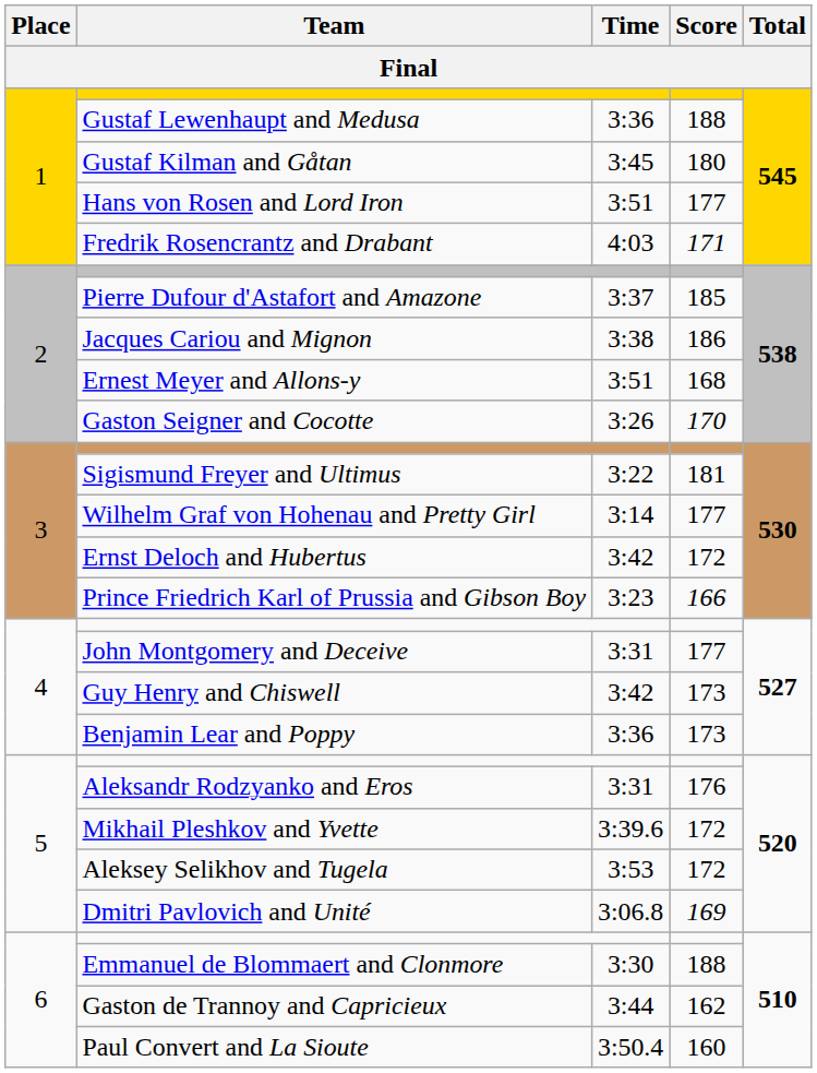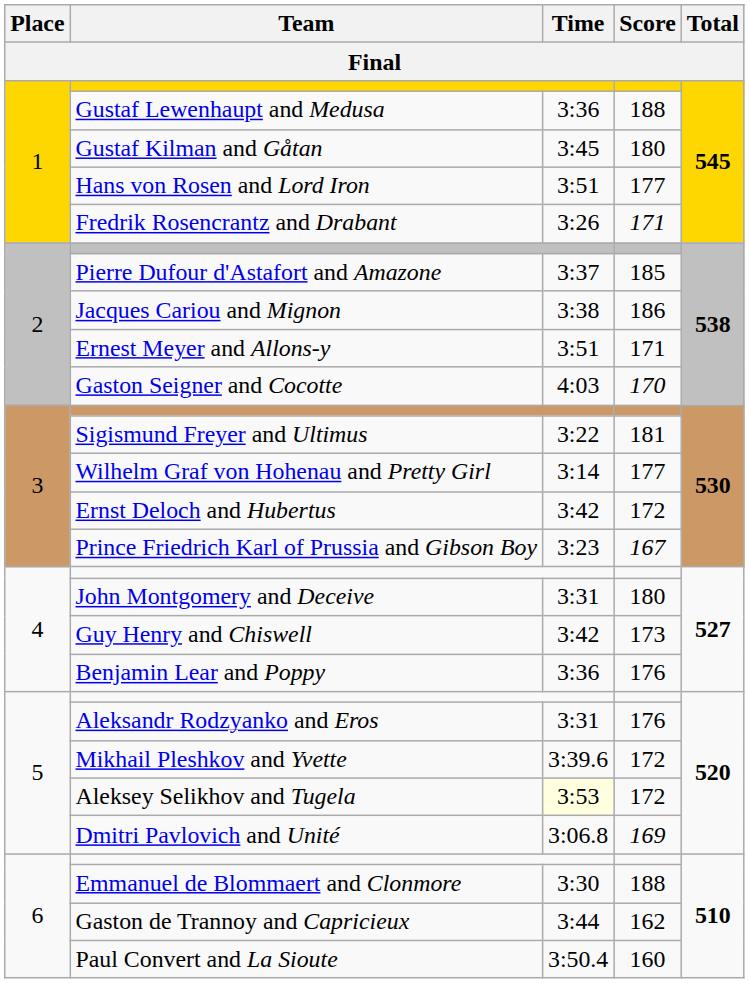Fredrik Rosencrantz and Drabant | Time: 4:03 -> 3:26
Ernest Meyer and Allons-y | Score: 168 -> 171
Gaston Seigner and Cocotte | Time: 3:26 -> 4:03
Prince Friedrich Karl of Prussia and Gibson Boy | Score: 166 -> 167
John Montgomery and Deceive | Score: 177 -> 180
Benjamin Lear and Poppy | Score: 173 -> 176
Aleksey Selikhov and Tugela | Time: no background -> lightyellow background
